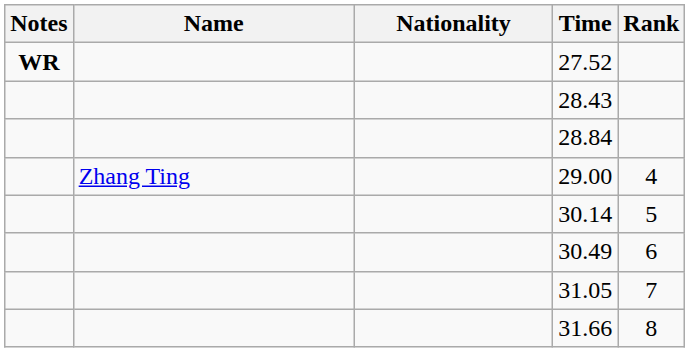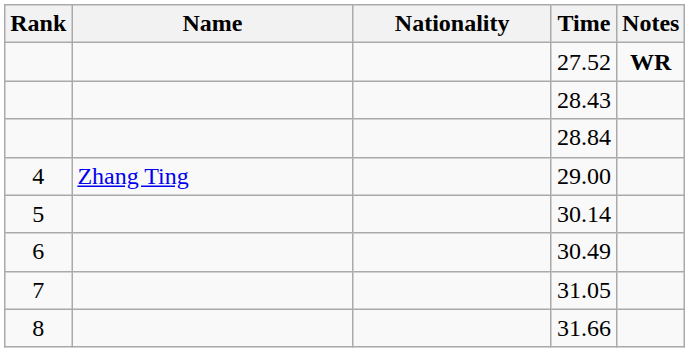columns swapped: Rank <-> Notes
